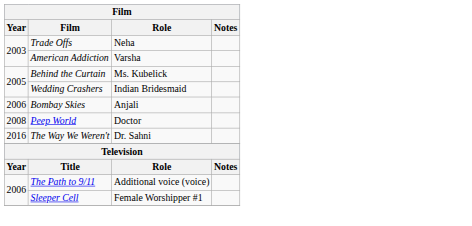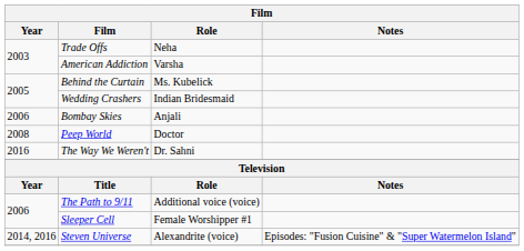+ row: 2014, 2016 | Steven Universe | Alexandrite (voice) | Episodes: "Fusion Cuisine" & "Super Watermelon Island"
